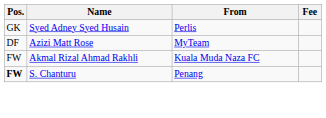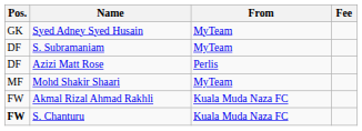Syed Adney Syed Husain | From: Perlis -> MyTeam
+ row: DF | S. Subramaniam | MyTeam
Azizi Matt Rose | From: MyTeam -> Perlis
+ row: MF | Mohd Shakir Shaari | MyTeam
S. Chanturu | From: Penang -> Kuala Muda Naza FC
